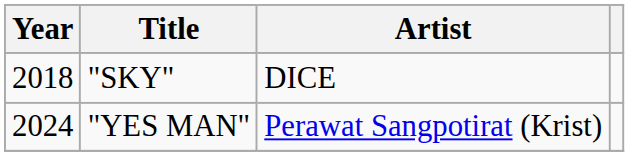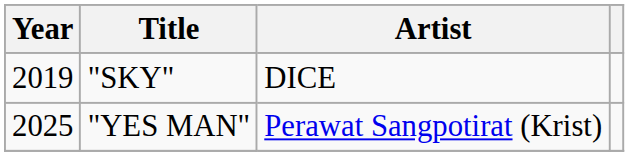"SKY" | Year: 2018 -> 2019
"YES MAN" | Year: 2024 -> 2025
